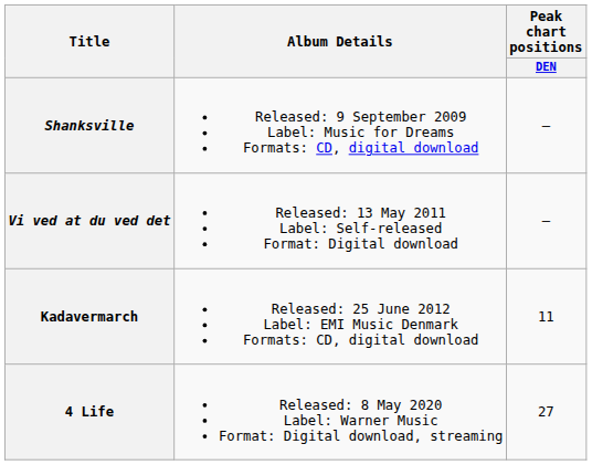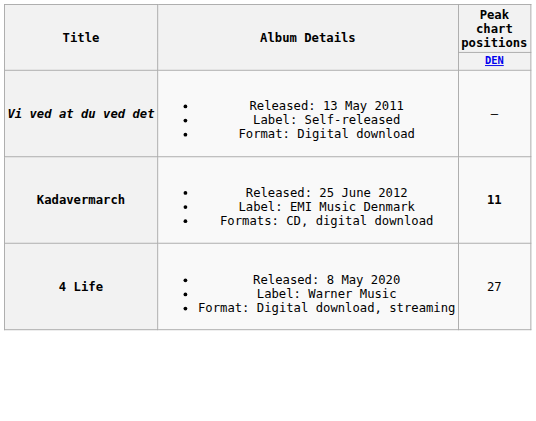- row: Shanksville | Released: 9 September 2009 Label: Music for Dreams Formats: CD, digital download | —
Kadavermarch | Peak chart positions / DEN: normal -> bold
